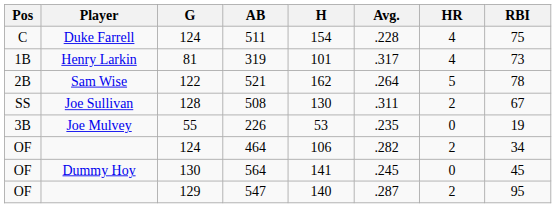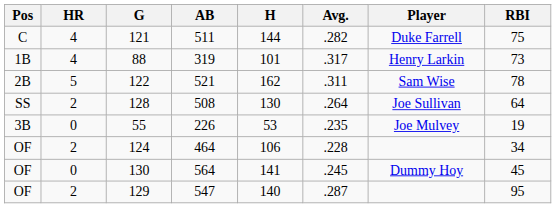columns swapped: Player <-> HR
511 | G: 124 -> 121
511 | H: 154 -> 144
511 | Avg.: .228 -> .282
319 | G: 81 -> 88
521 | Avg.: .264 -> .311
508 | Avg.: .311 -> .264
508 | RBI: 67 -> 64
464 | Avg.: .282 -> .228
